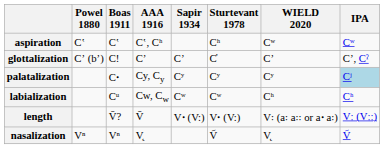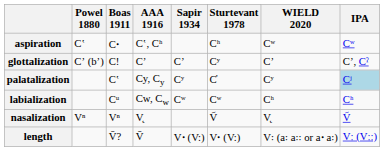aspiration | Boas 1911: Cʽ -> Cꞏ
glottalization | Sturtevant 1978: C̓ -> Cʸ
palatalization | Boas 1911: Cꞏ -> Cʽ
palatalization | Sturtevant 1978: Cʸ -> C̓
rows swapped: length <-> nasalization
